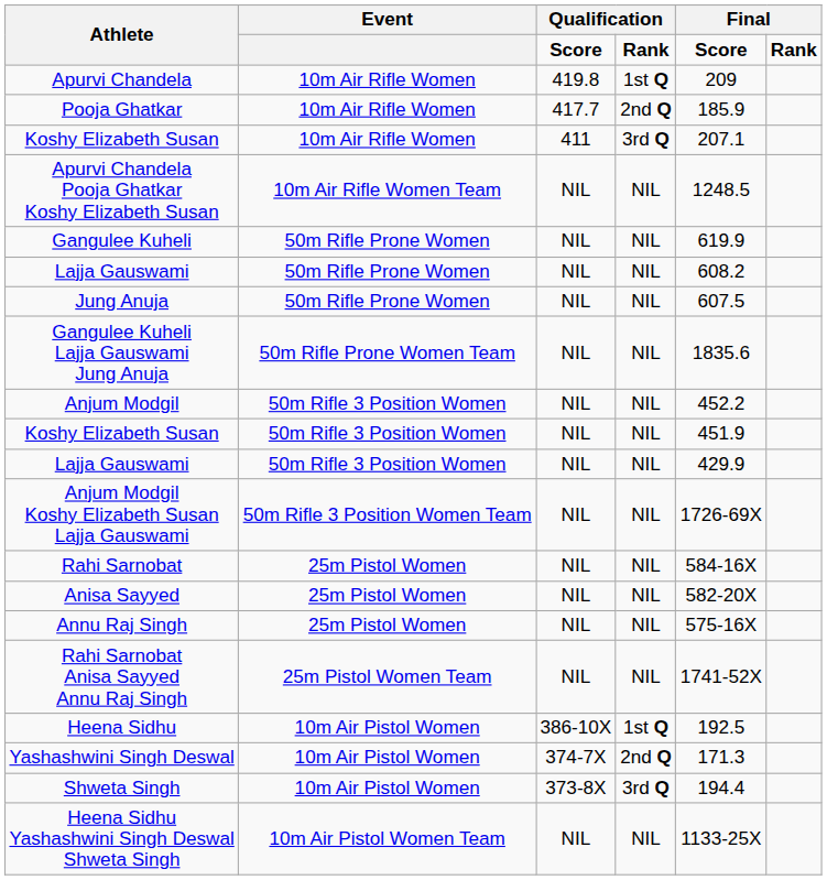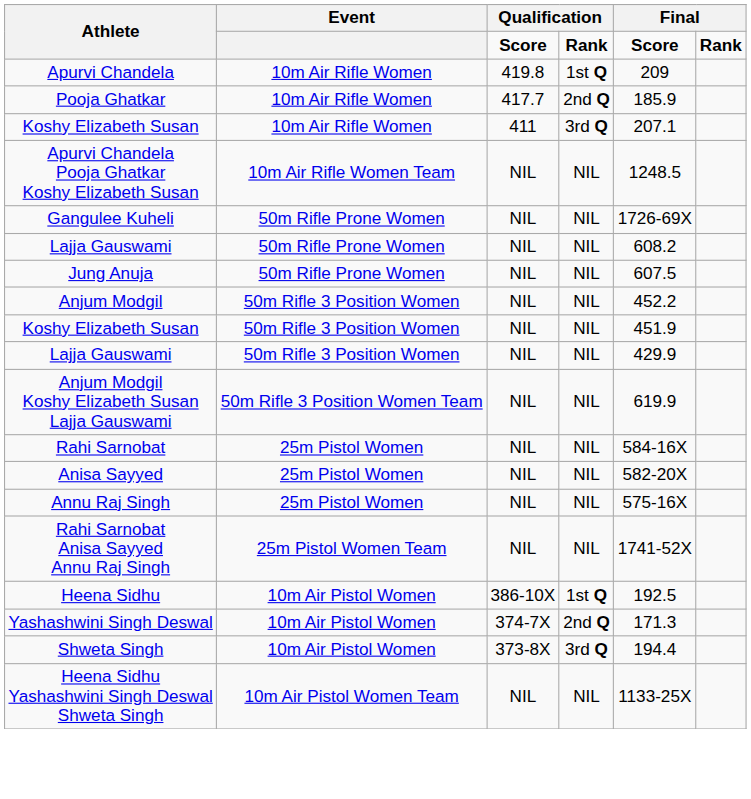Gangulee Kuheli | column 5: 619.9 -> 1726-69X
- row: Gangulee Kuheli Lajja Gauswami Jung Anuja | 50m Rifle Prone Women Team | NIL | NIL | 1835.6
Anjum Modgil Koshy Elizabeth Susan Lajja Gauswami | column 5: 1726-69X -> 619.9
